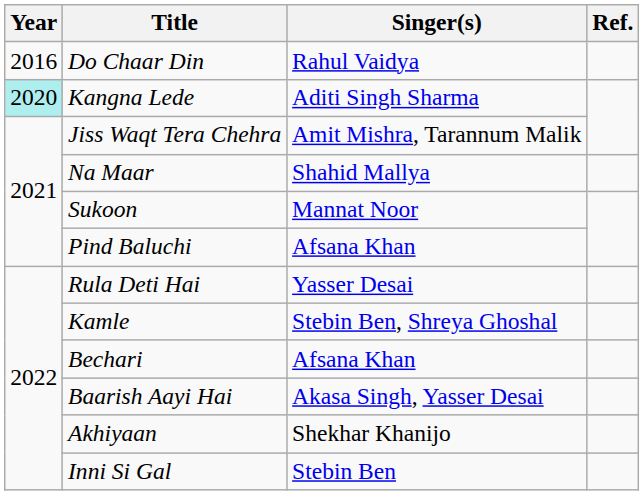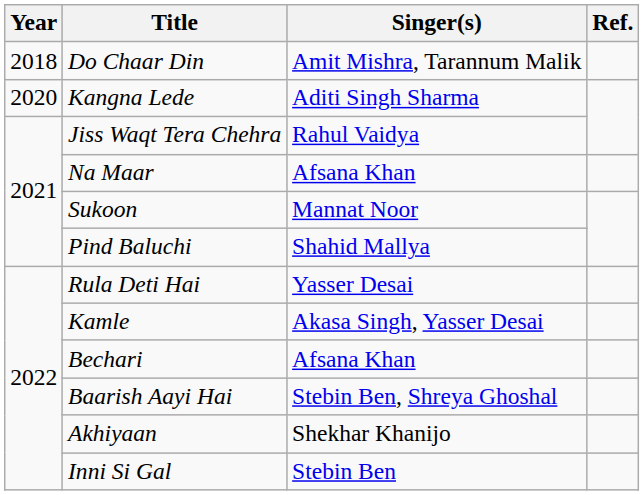Do Chaar Din | Year: 2016 -> 2018
Do Chaar Din | Singer(s): Rahul Vaidya -> Amit Mishra, Tarannum Malik
Kangna Lede | Year: paleturquoise background -> no background
Jiss Waqt Tera Chehra | Singer(s): Amit Mishra, Tarannum Malik -> Rahul Vaidya
Na Maar | Singer(s): Shahid Mallya -> Afsana Khan
Pind Baluchi | Singer(s): Afsana Khan -> Shahid Mallya
Kamle | Singer(s): Stebin Ben, Shreya Ghoshal -> Akasa Singh, Yasser Desai
Baarish Aayi Hai | Singer(s): Akasa Singh, Yasser Desai -> Stebin Ben, Shreya Ghoshal
